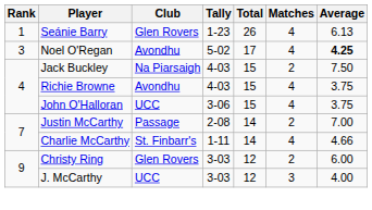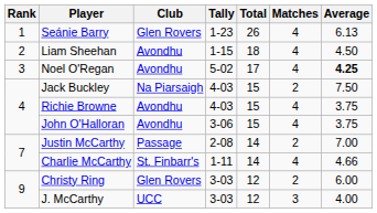+ row: 2 | Liam Sheehan | Avondhu | 1-15 | 18 | 4 | 4.50
John O'Halloran | Club: UCC -> Avondhu
